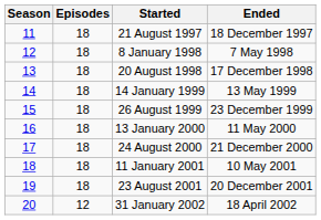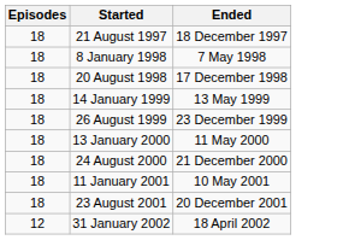- column: Season | 11 | 12 | 13 | 14 | 15 | 16 | 17 | 18 | 19 | 20
